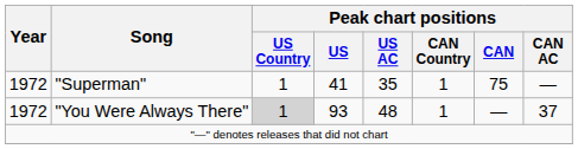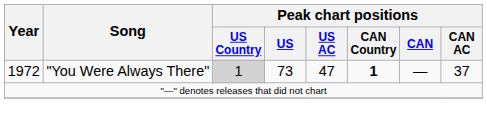- row: 1972 | "Superman" | 1 | 41 | 35 | 1 | 75 | —
"You Were Always There" | Peak chart positions / US: 93 -> 73
"You Were Always There" | Peak chart positions / US AC: 48 -> 47
"You Were Always There" | Peak chart positions / CAN Country: normal -> bold
